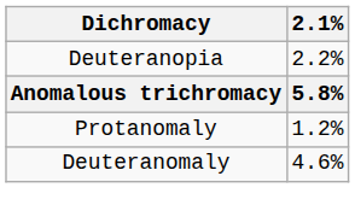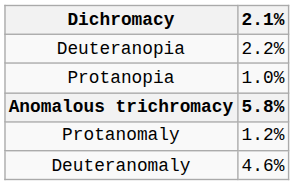+ row: Protanopia | 1.0%
